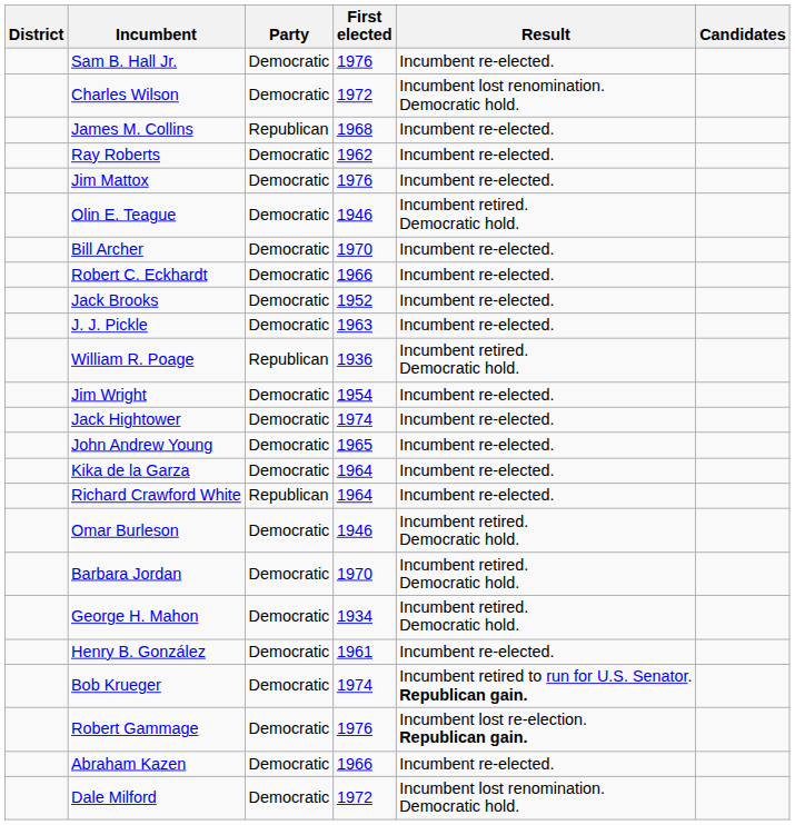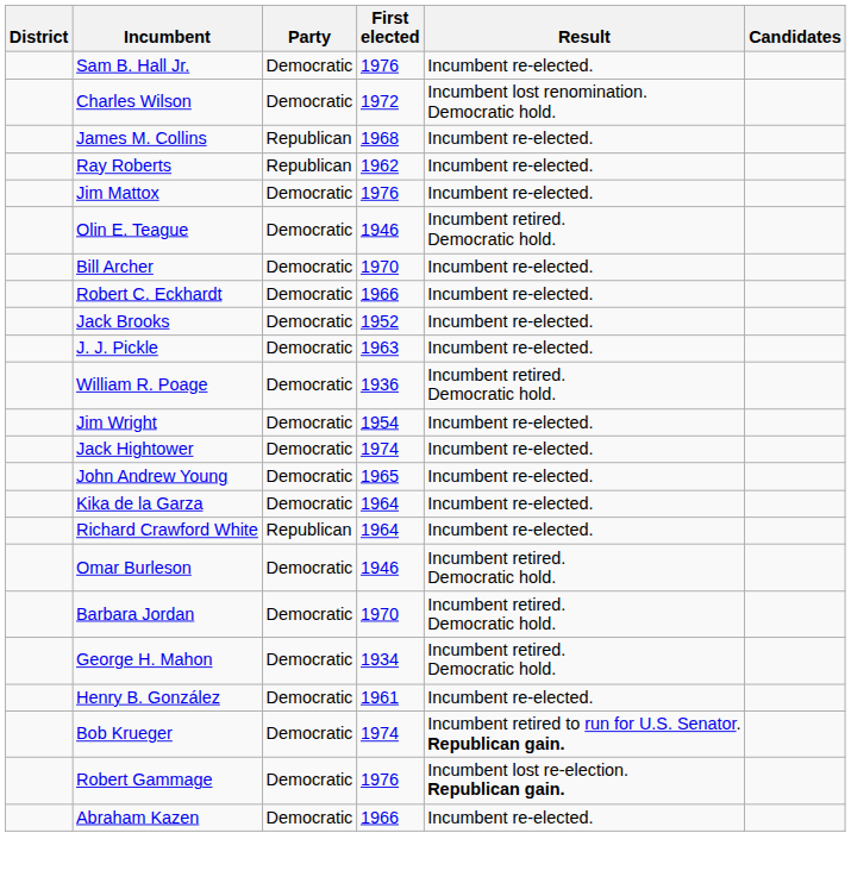Ray Roberts | Party: Democratic -> Republican
William R. Poage | Party: Republican -> Democratic
- row: Dale Milford | Democratic | 1972 | Incumbent lost renomination. Democratic hold.
